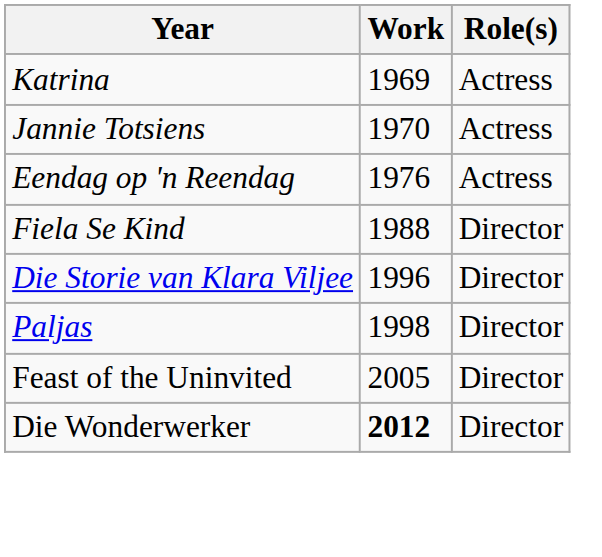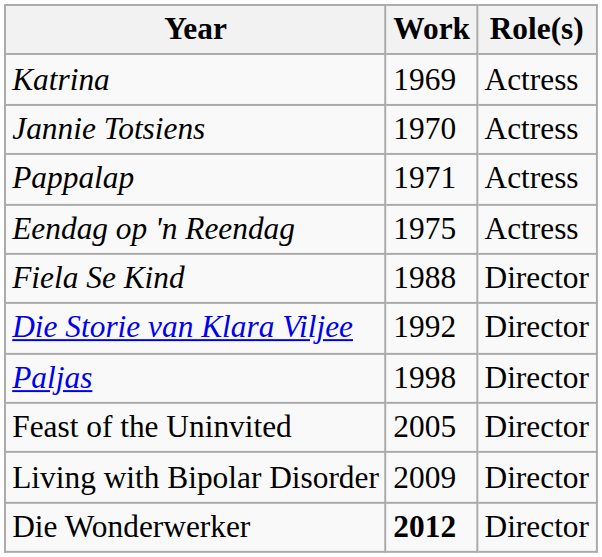+ row: Pappalap | 1971 | Actress
Eendag op 'n Reendag | Work: 1976 -> 1975
Die Storie van Klara Viljee | Work: 1996 -> 1992
+ row: Living with Bipolar Disorder | 2009 | Director
